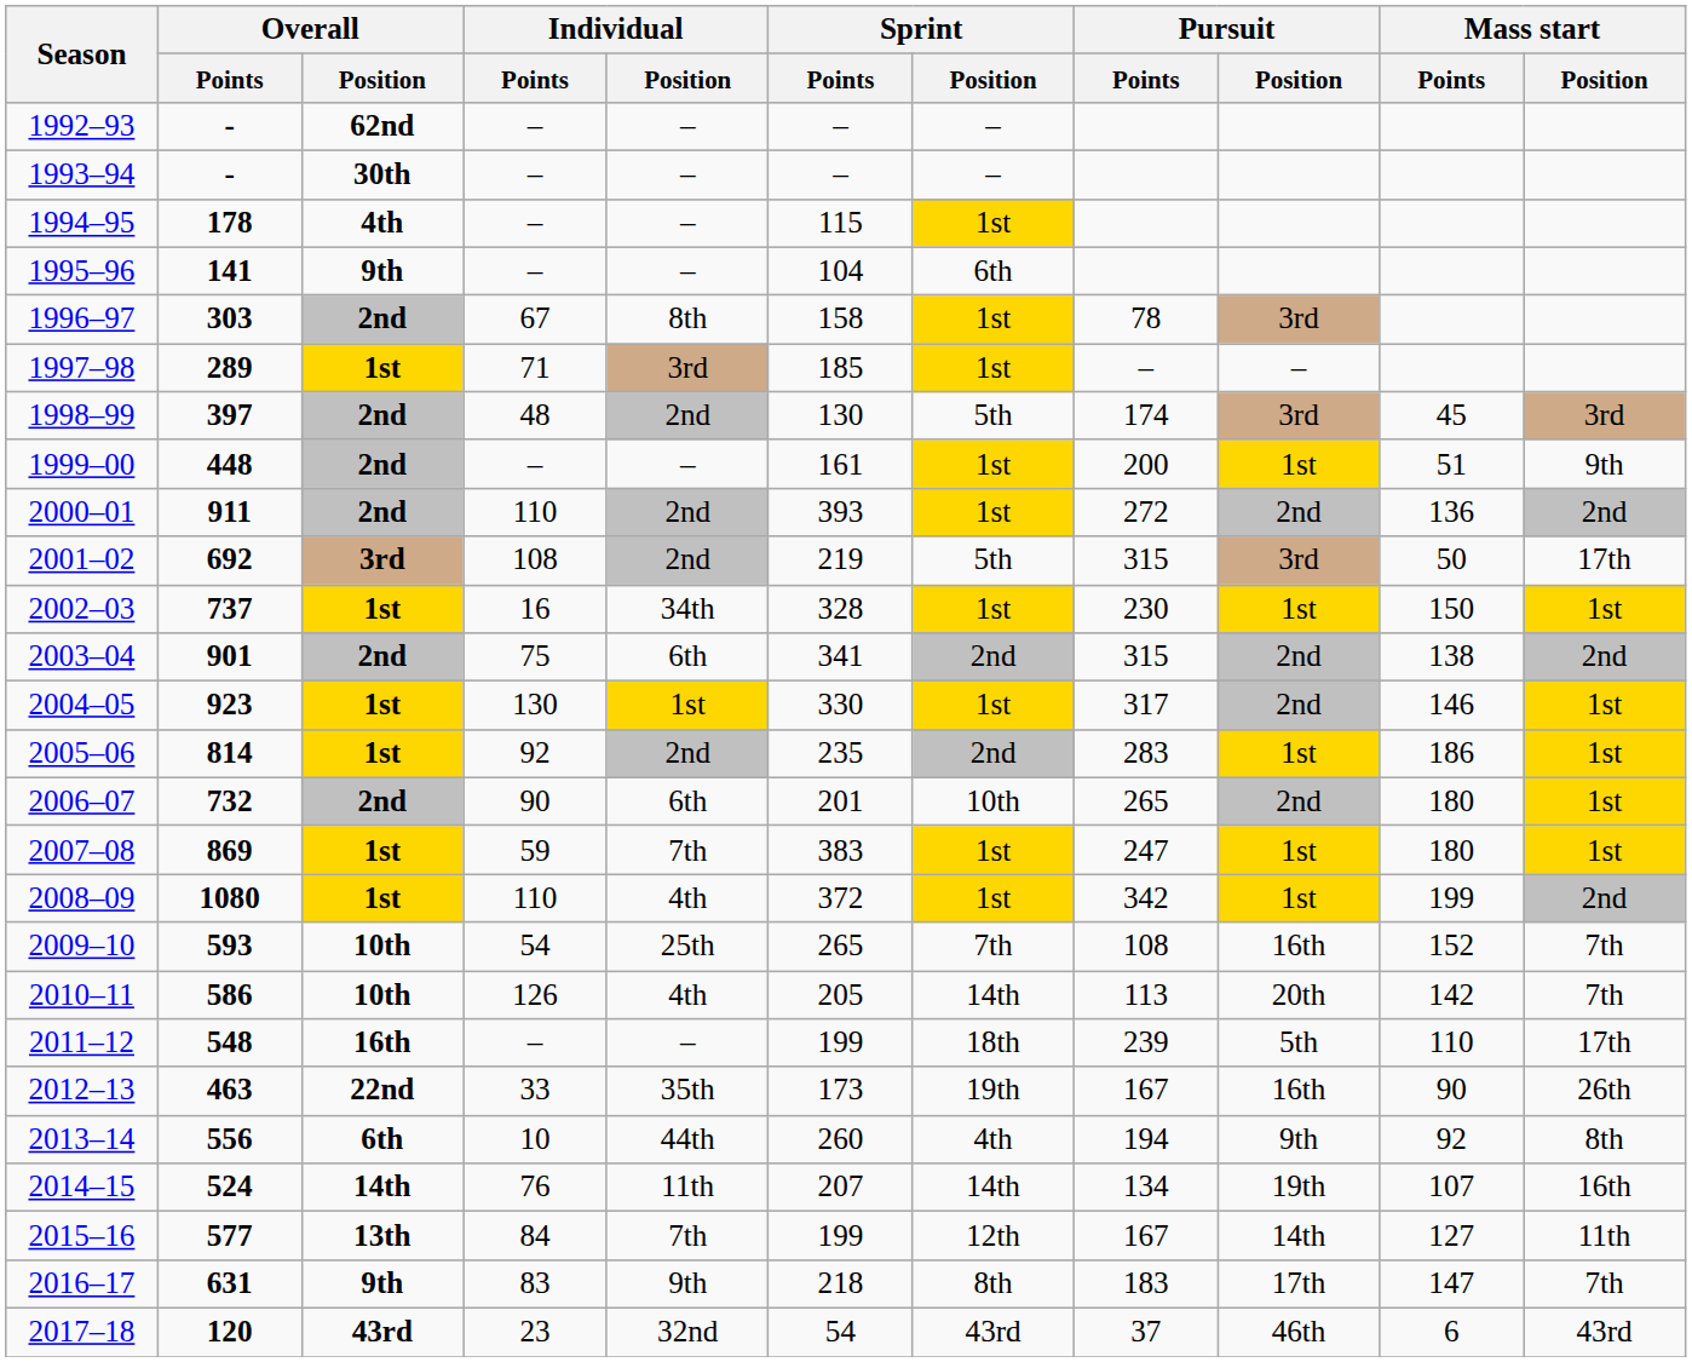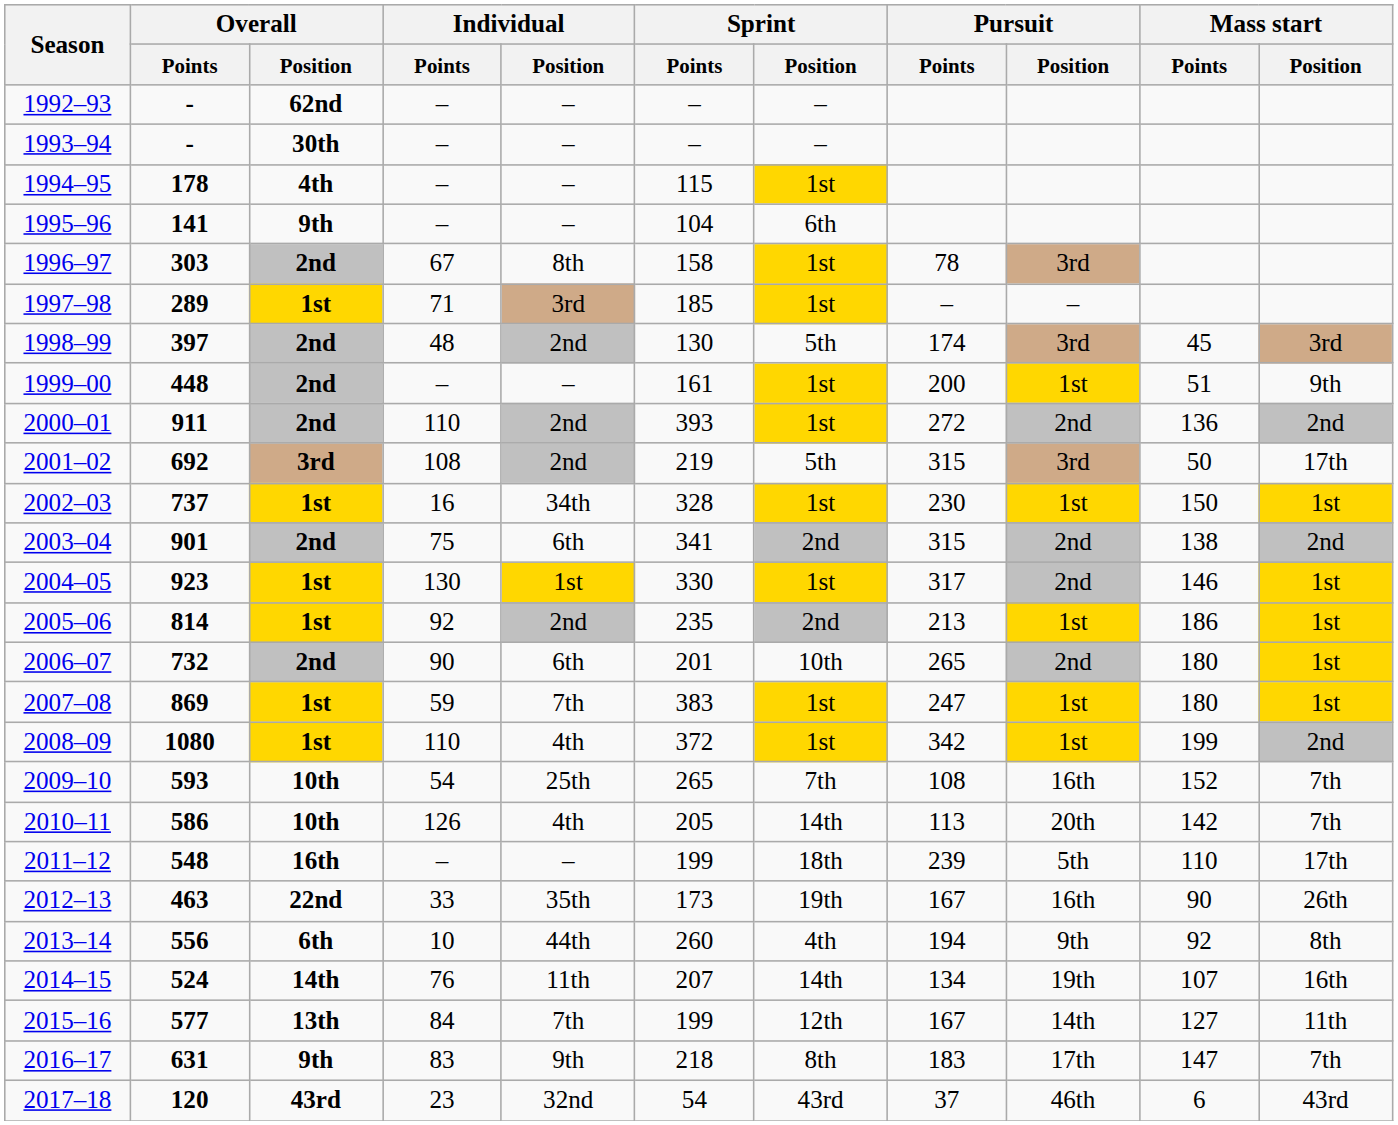2005–06 | Pursuit / Points: 283 -> 213
